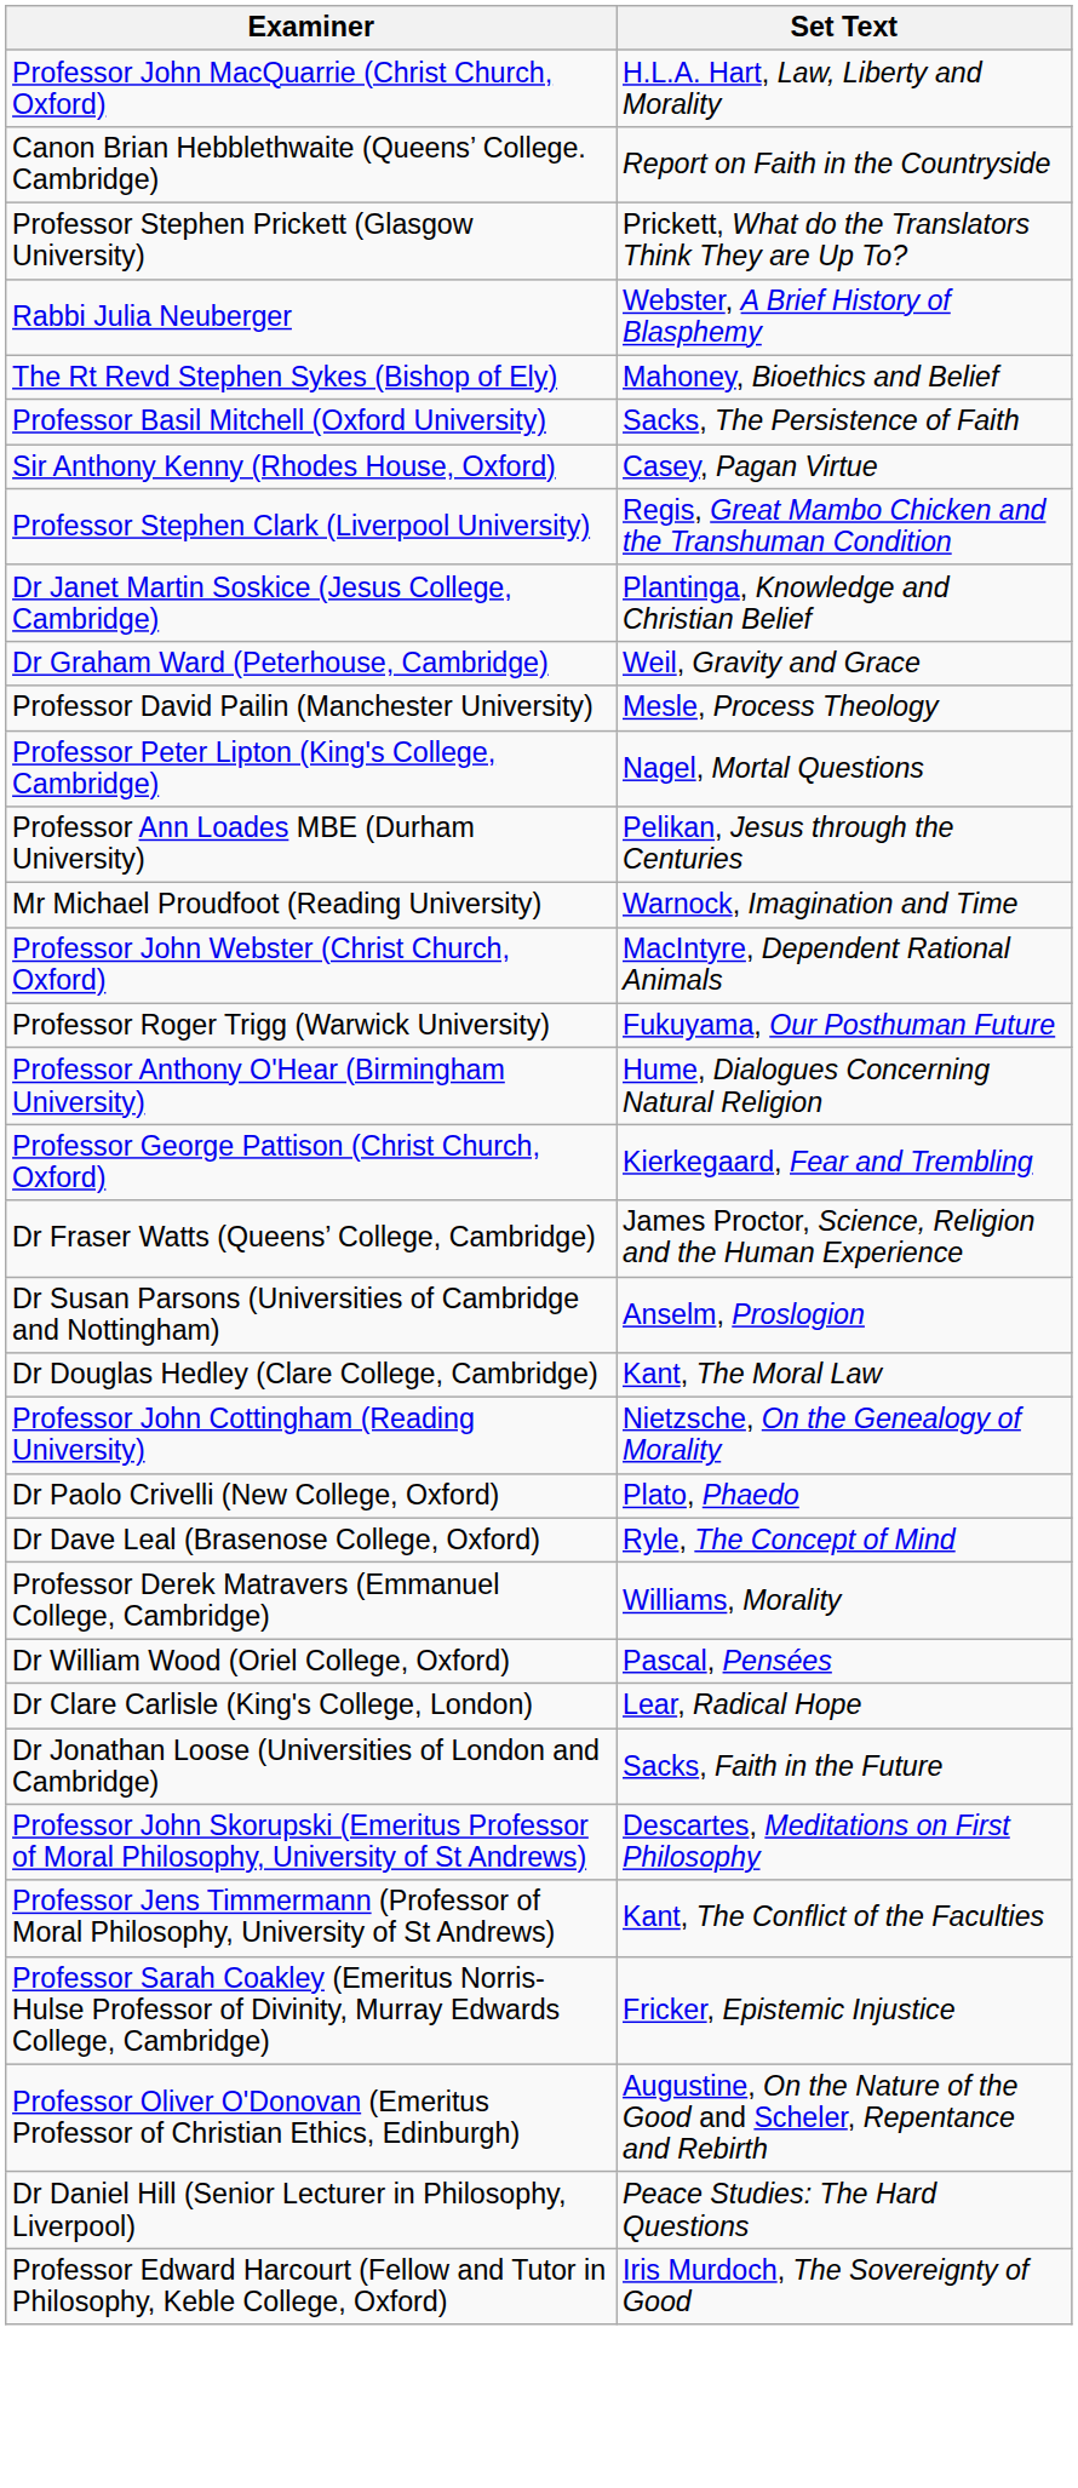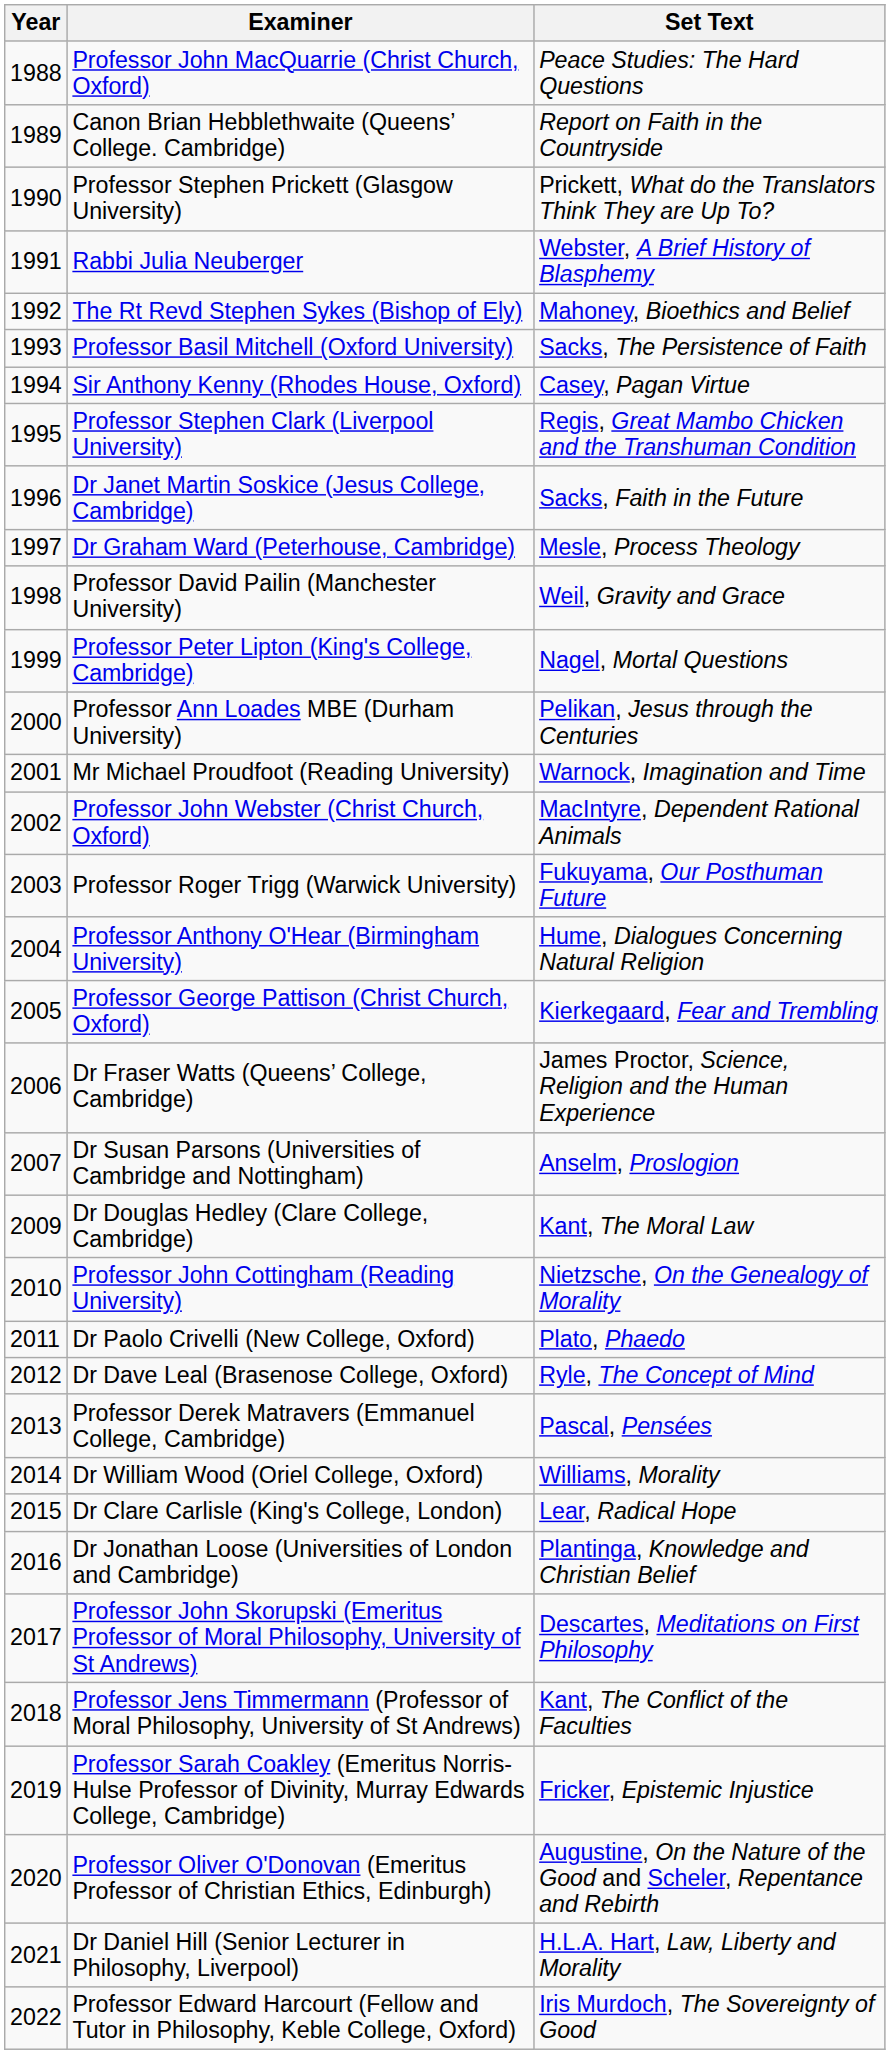+ column: Year | 1988 | 1989 | 1990 | 1991 | 1992 | 1993 | 1994 | 1995 | 1996 | 1997 | 1998 | 1999 | 2000 | 2001 | 2002 | 2003 | 2004 | 2005 | 2006 | 2007 | 2009 | 2010 | 2011 | 2012 | 2013 | 2014 | 2015 | 2016 | 2017 | 2018 | 2019 | 2020 | 2021 | 2022
Professor John MacQuarrie (Christ Church, Oxford) | Set Text: H.L.A. Hart, Law, Liberty and Morality -> Peace Studies: The Hard Questions
Dr Janet Martin Soskice (Jesus College, Cambridge) | Set Text: Plantinga, Knowledge and Christian Belief -> Sacks, Faith in the Future
Dr Graham Ward (Peterhouse, Cambridge) | Set Text: Weil, Gravity and Grace -> Mesle, Process Theology
Professor David Pailin (Manchester University) | Set Text: Mesle, Process Theology -> Weil, Gravity and Grace
Professor Derek Matravers (Emmanuel College, Cambridge) | Set Text: Williams, Morality -> Pascal, Pensées
Dr William Wood (Oriel College, Oxford) | Set Text: Pascal, Pensées -> Williams, Morality
Dr Jonathan Loose (Universities of London and Cambridge) | Set Text: Sacks, Faith in the Future -> Plantinga, Knowledge and Christian Belief
Dr Daniel Hill (Senior Lecturer in Philosophy, Liverpool) | Set Text: Peace Studies: The Hard Questions -> H.L.A. Hart, Law, Liberty and Morality
